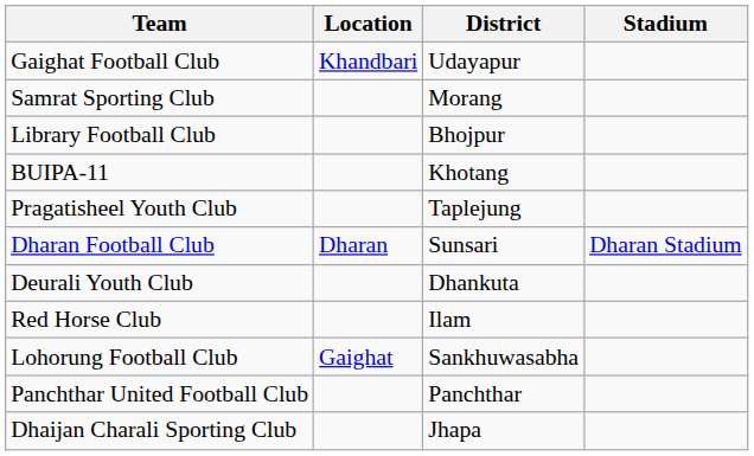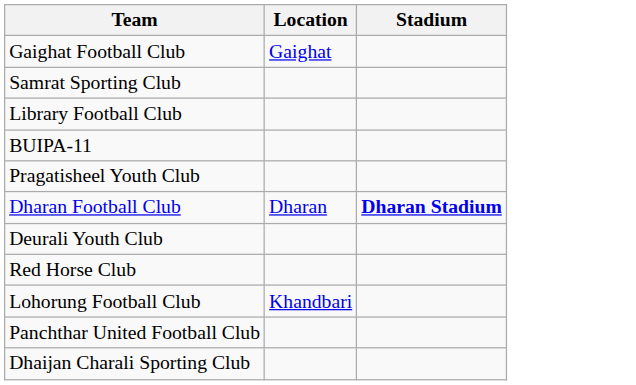- column: District | Udayapur | Morang | Bhojpur | Khotang | Taplejung | Sunsari | Dhankuta | Ilam | Sankhuwasabha | Panchthar | Jhapa
Gaighat Football Club | Location: Khandbari -> Gaighat
Dharan Football Club | Stadium: normal -> bold
Lohorung Football Club | Location: Gaighat -> Khandbari
